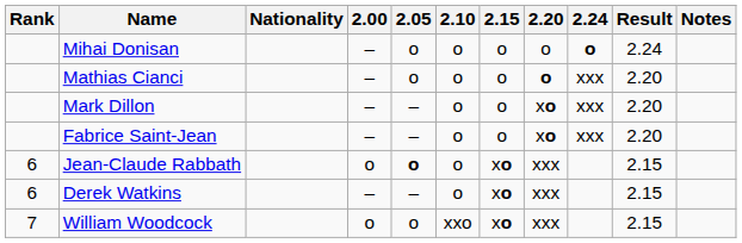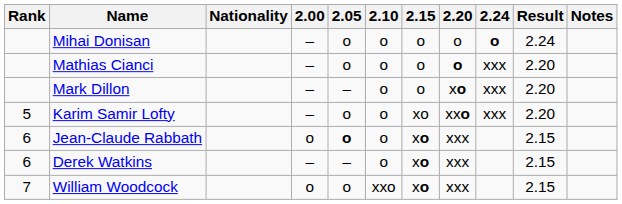- row: Fabrice Saint-Jean | – | – | o | o | xo | xxx | 2.20
+ row: 5 | Karim Samir Lofty | – | o | o | xo | xxo | xxx | 2.20
